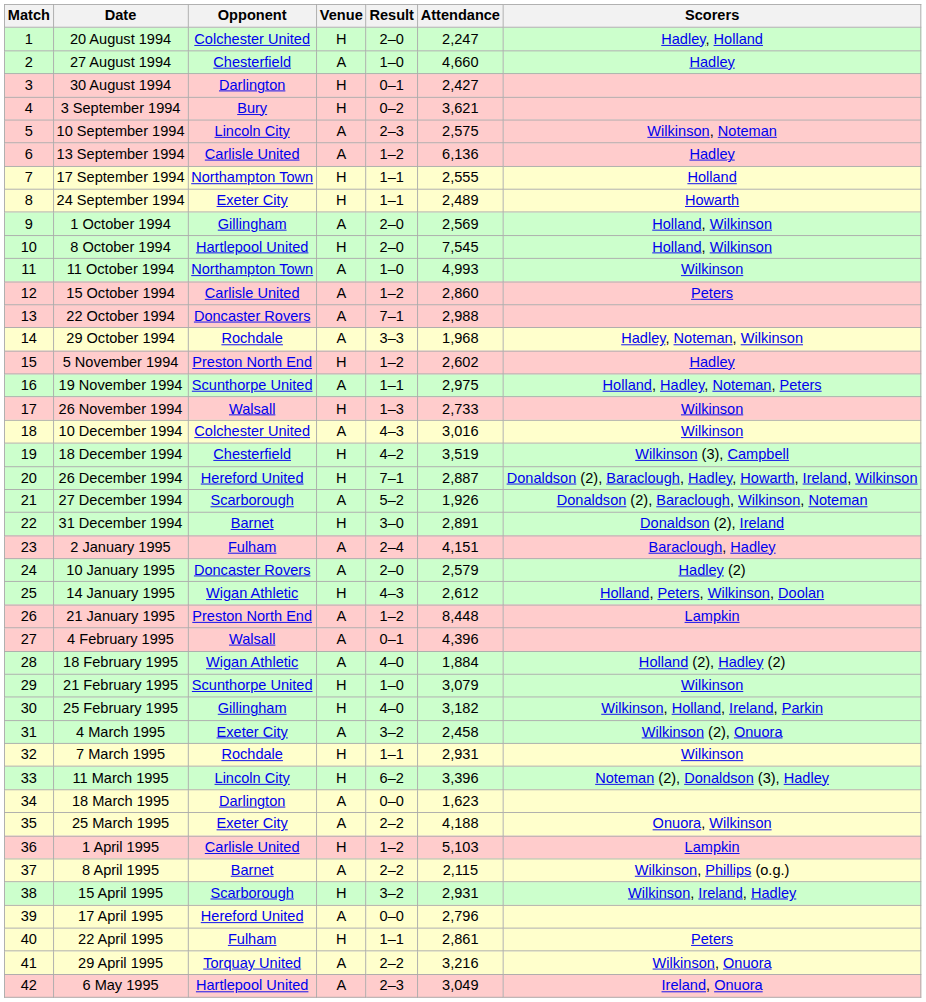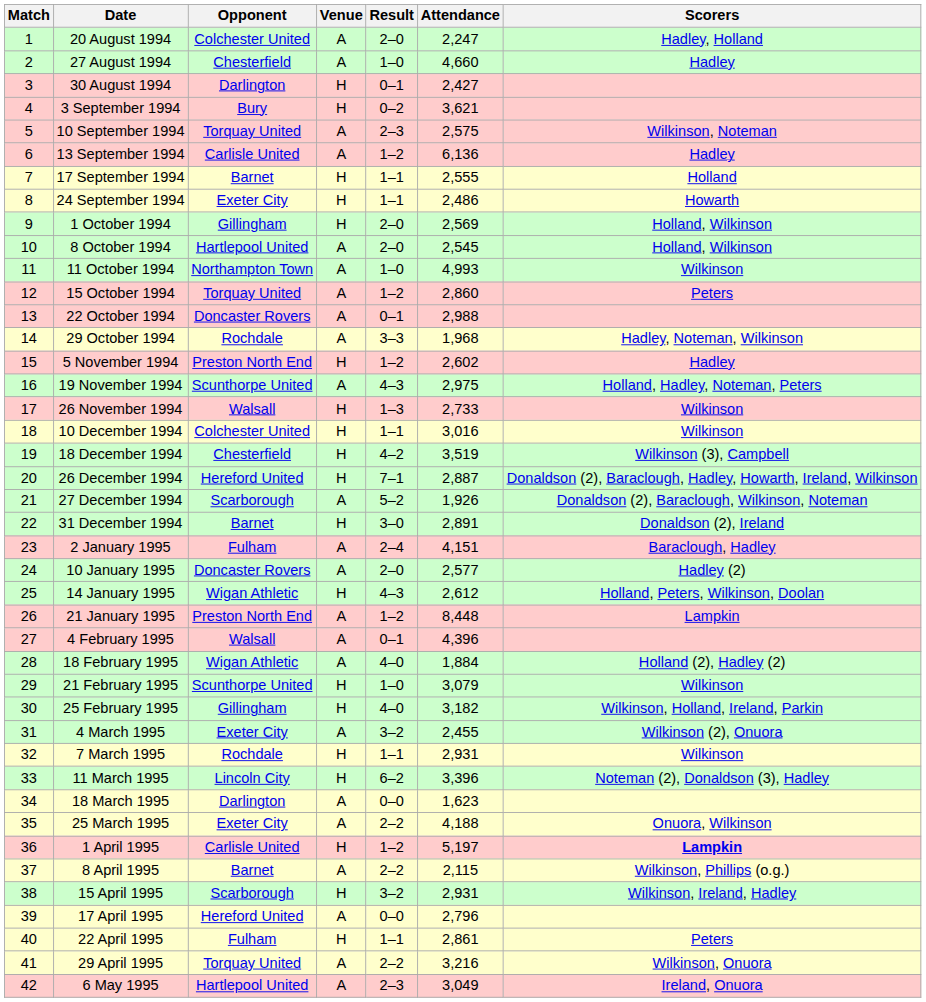20 August 1994 | Venue: H -> A
10 September 1994 | Opponent: Lincoln City -> Torquay United
17 September 1994 | Opponent: Northampton Town -> Barnet
24 September 1994 | Attendance: 2,489 -> 2,486
1 October 1994 | Venue: A -> H
8 October 1994 | Venue: H -> A
8 October 1994 | Attendance: 7,545 -> 2,545
15 October 1994 | Opponent: Carlisle United -> Torquay United
22 October 1994 | Result: 7–1 -> 0–1
19 November 1994 | Result: 1–1 -> 4–3
10 December 1994 | Venue: A -> H
10 December 1994 | Result: 4–3 -> 1–1
10 January 1995 | Attendance: 2,579 -> 2,577
4 March 1995 | Attendance: 2,458 -> 2,455
1 April 1995 | Attendance: 5,103 -> 5,197
1 April 1995 | Scorers: normal -> bold
